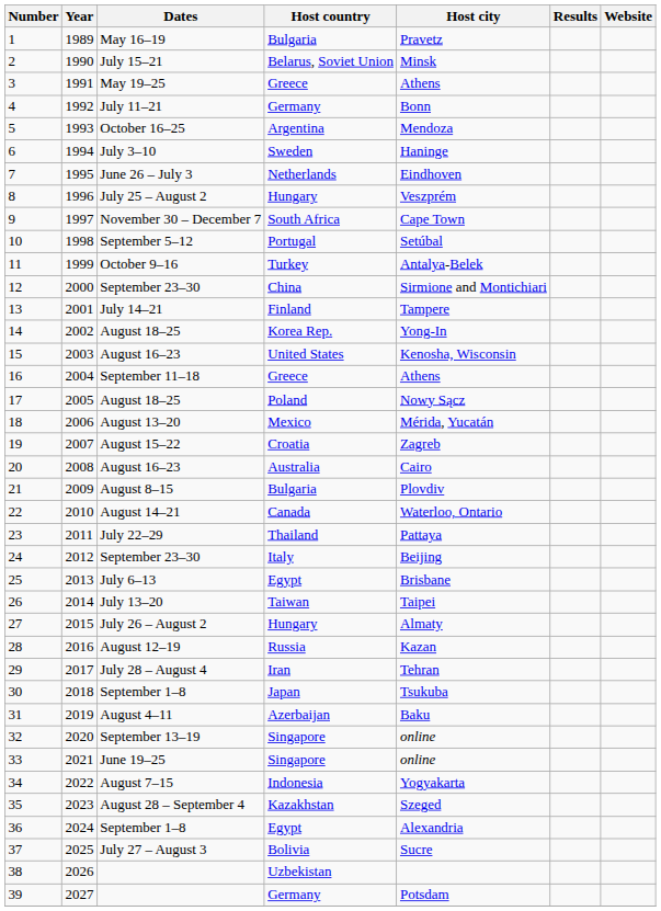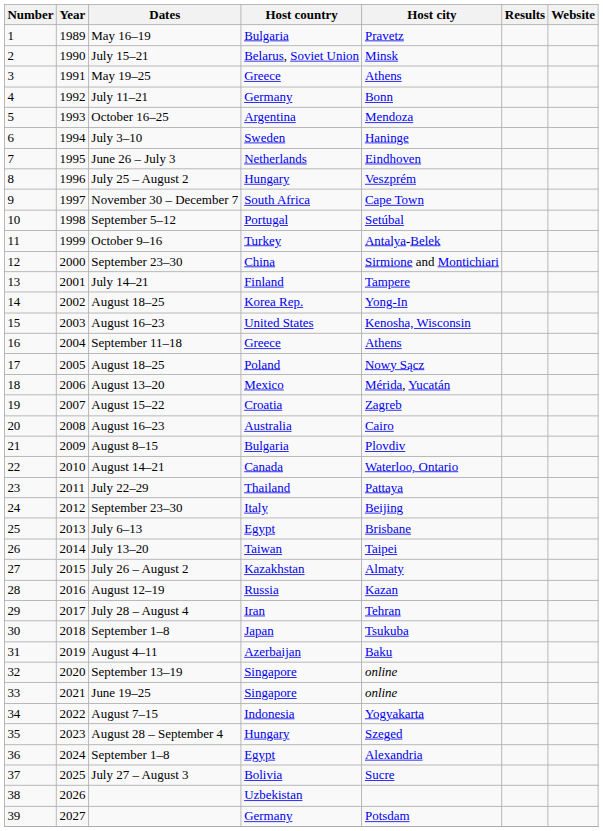27 | Host country: Hungary -> Kazakhstan
35 | Host country: Kazakhstan -> Hungary
